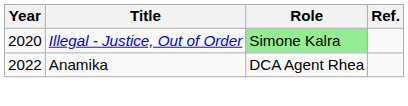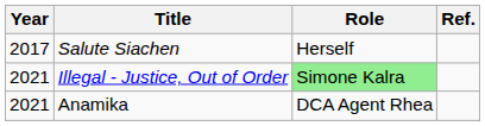+ row: 2017 | Salute Siachen | Herself
Illegal - Justice, Out of Order | Year: 2020 -> 2021
Anamika | Year: 2022 -> 2021
